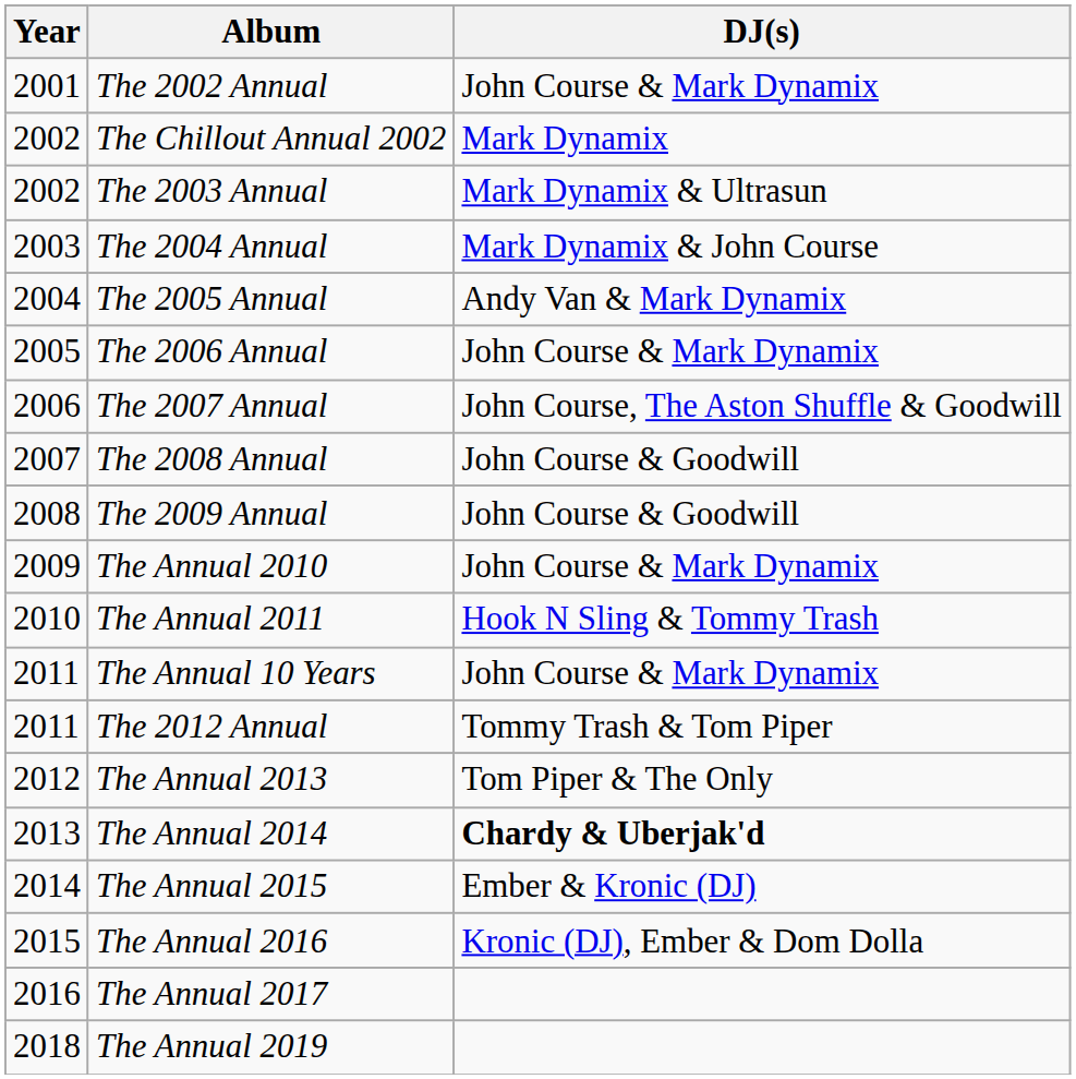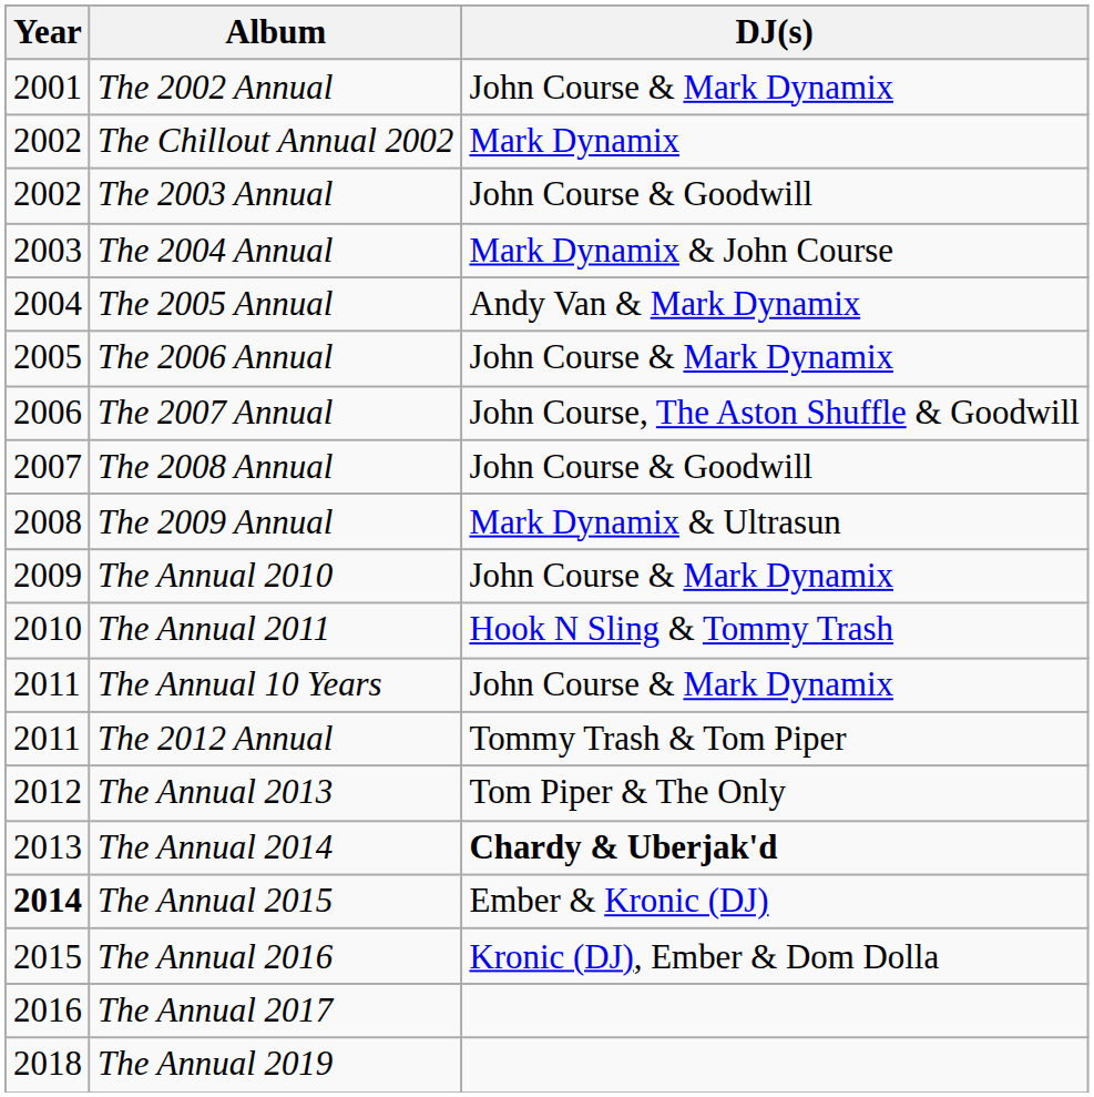The 2003 Annual | DJ(s): Mark Dynamix & Ultrasun -> John Course & Goodwill
The 2009 Annual | DJ(s): John Course & Goodwill -> Mark Dynamix & Ultrasun
The Annual 2015 | Year: normal -> bold
